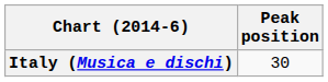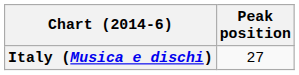Italy (Musica e dischi) | Peak position: 30 -> 27
